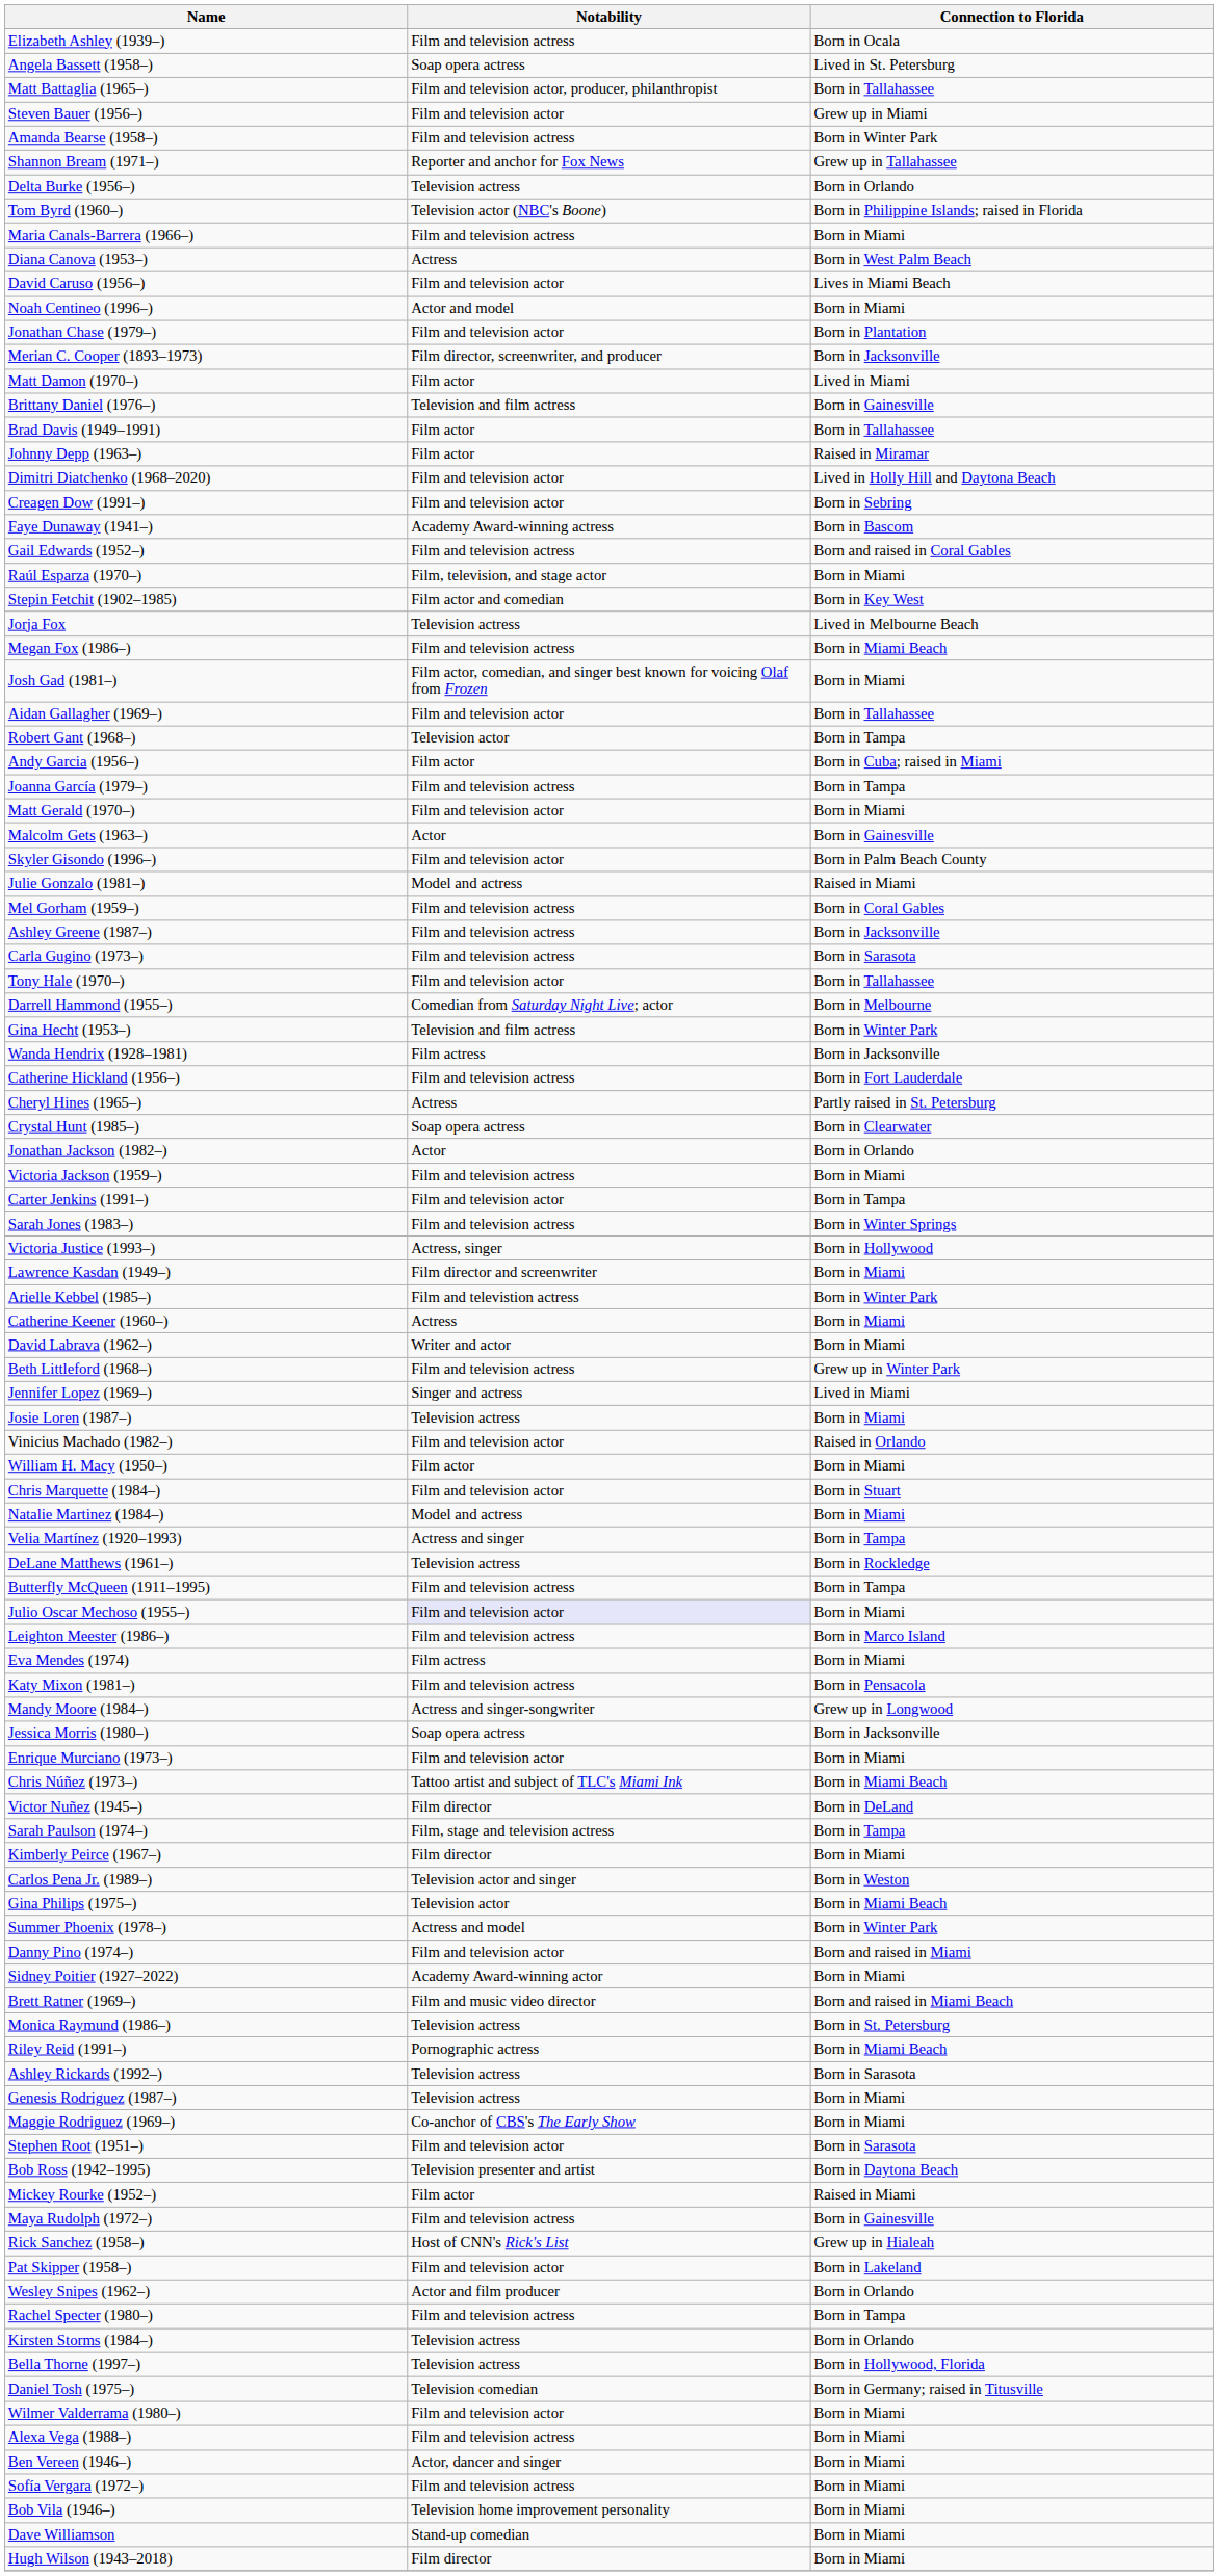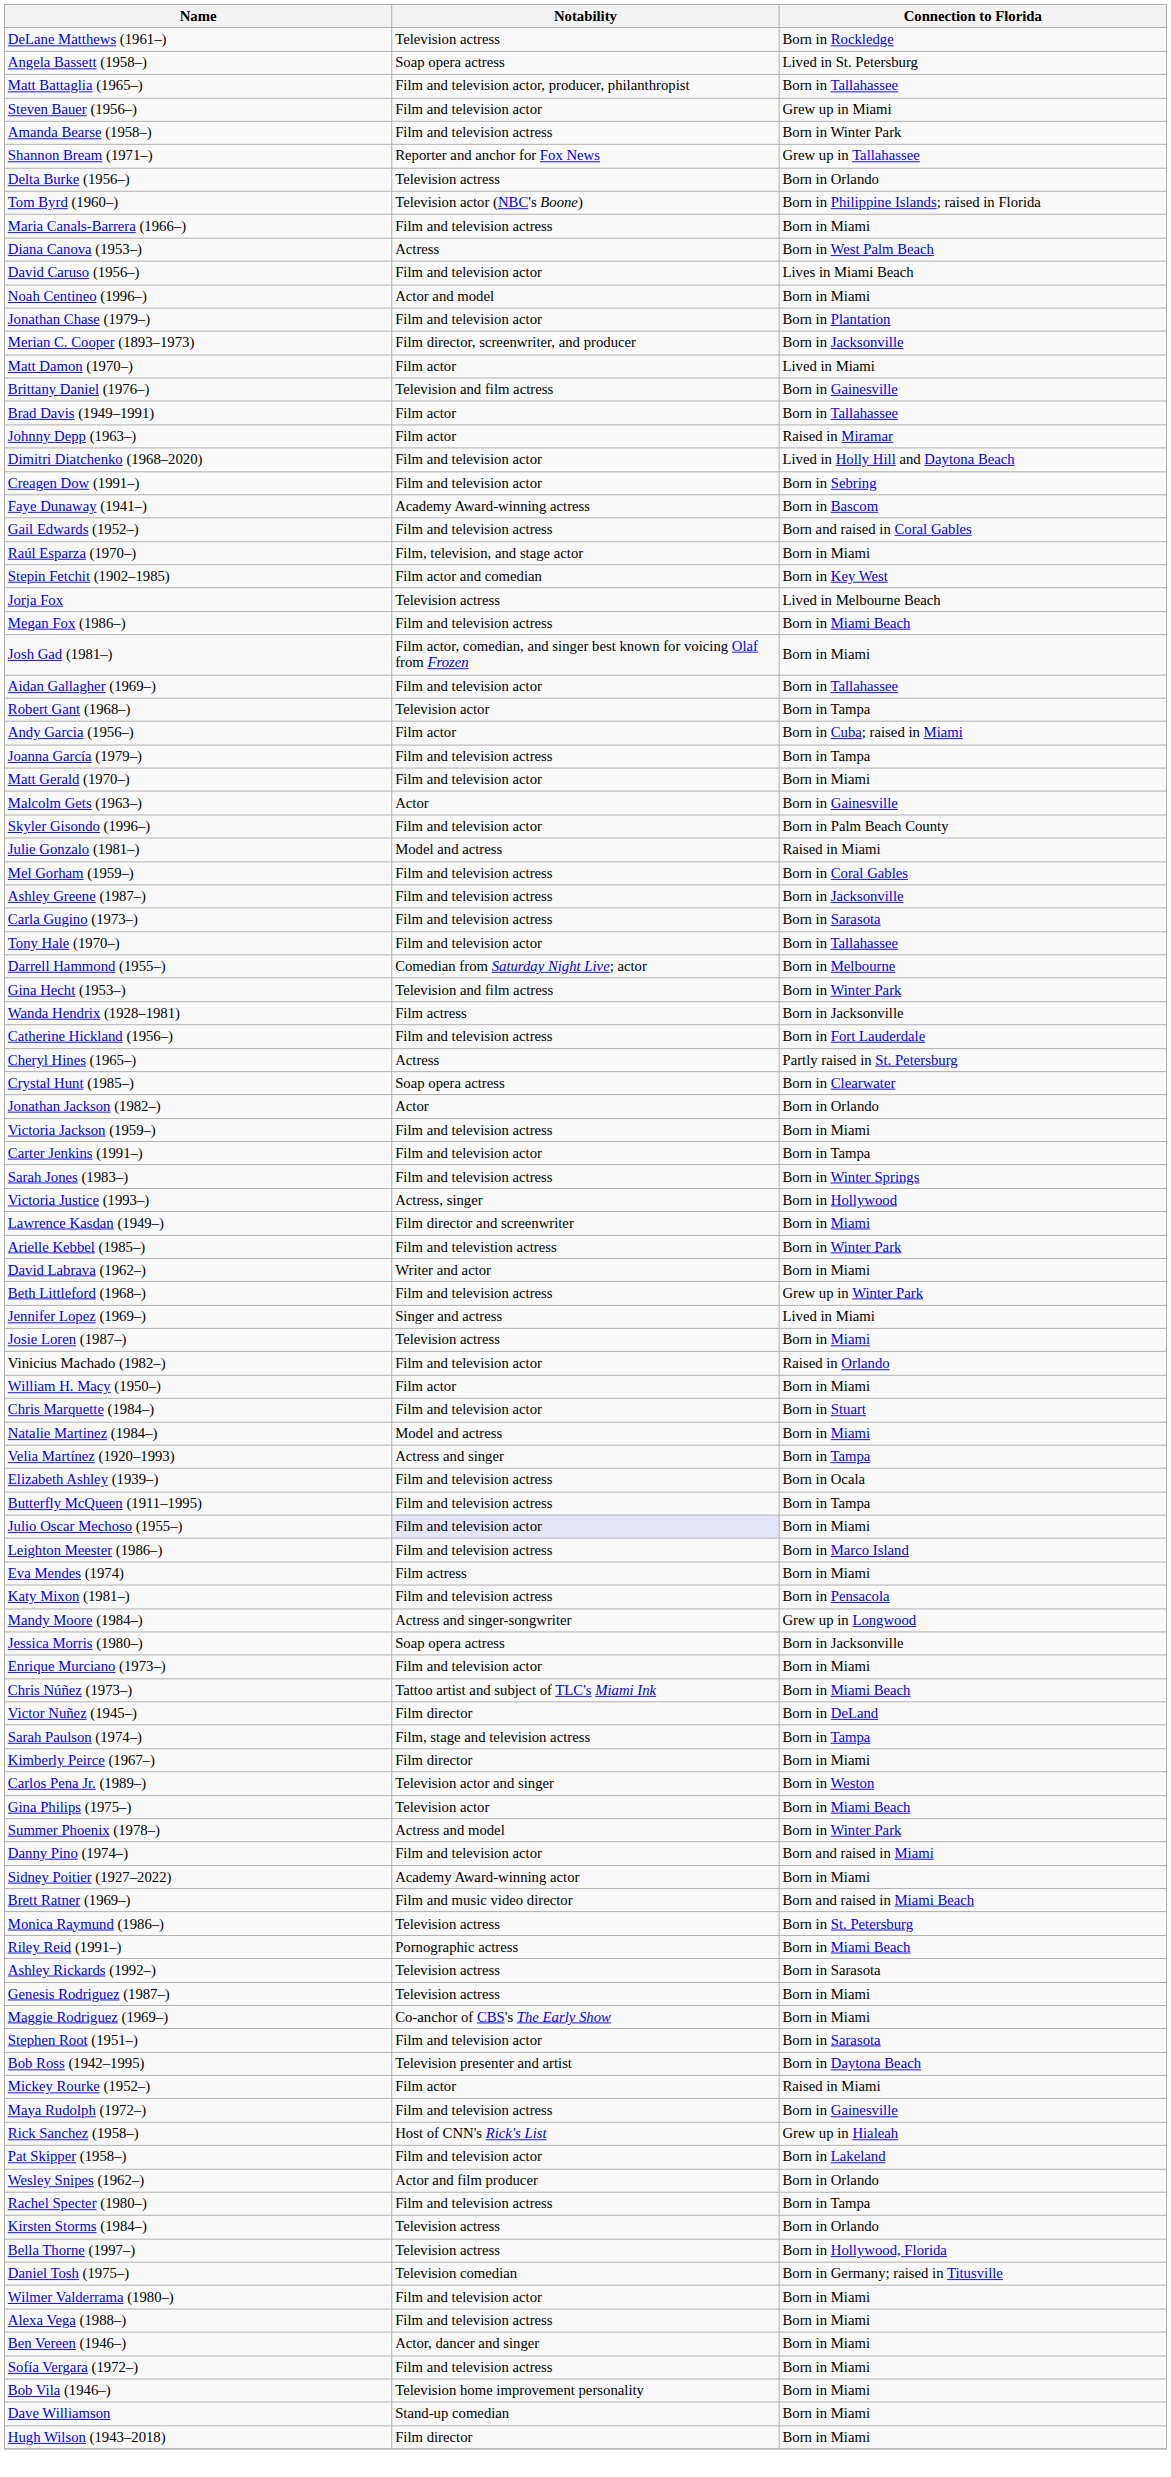rows swapped: Elizabeth Ashley (1939–) <-> DeLane Matthews (1961–)
- row: Catherine Keener (1960–) | Actress | Born in Miami
